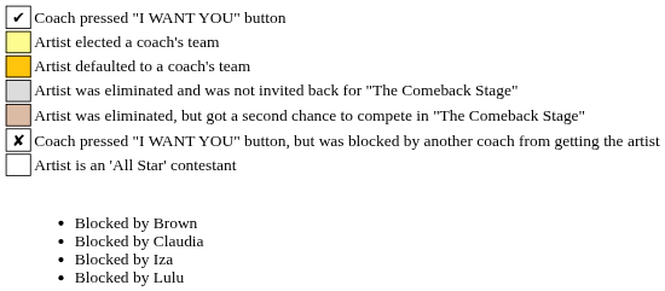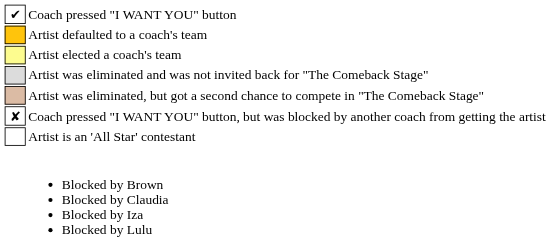rows swapped: Artist defaulted to a coach's team <-> Artist elected a coach's team
